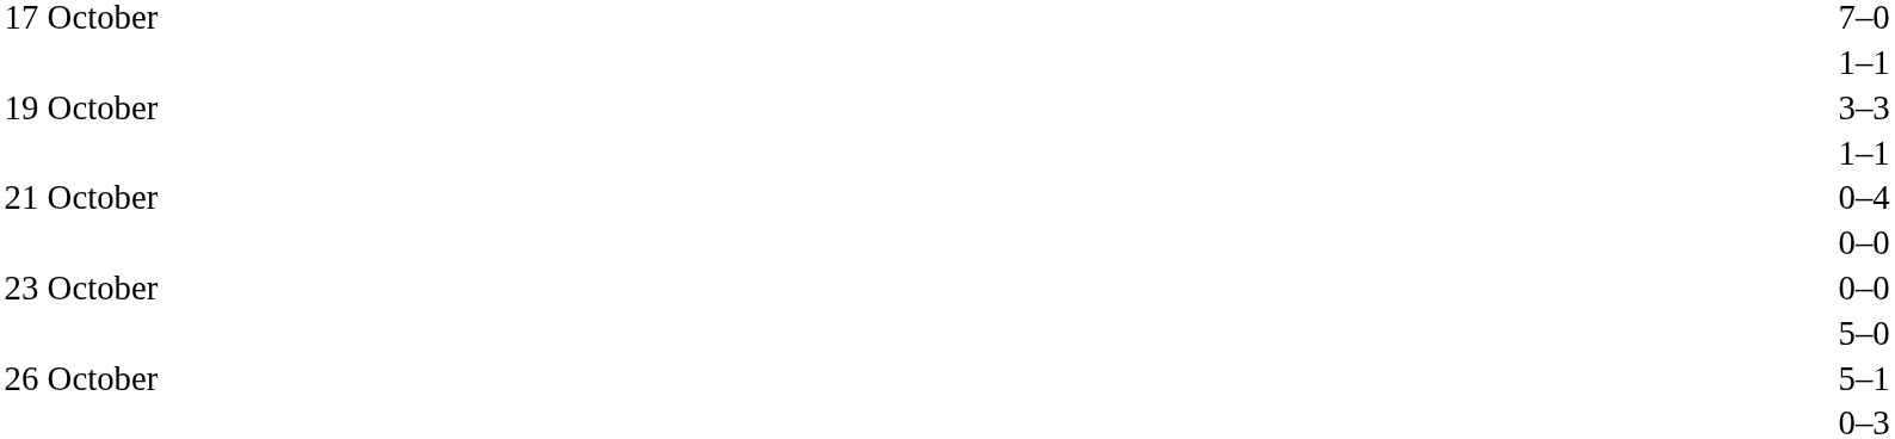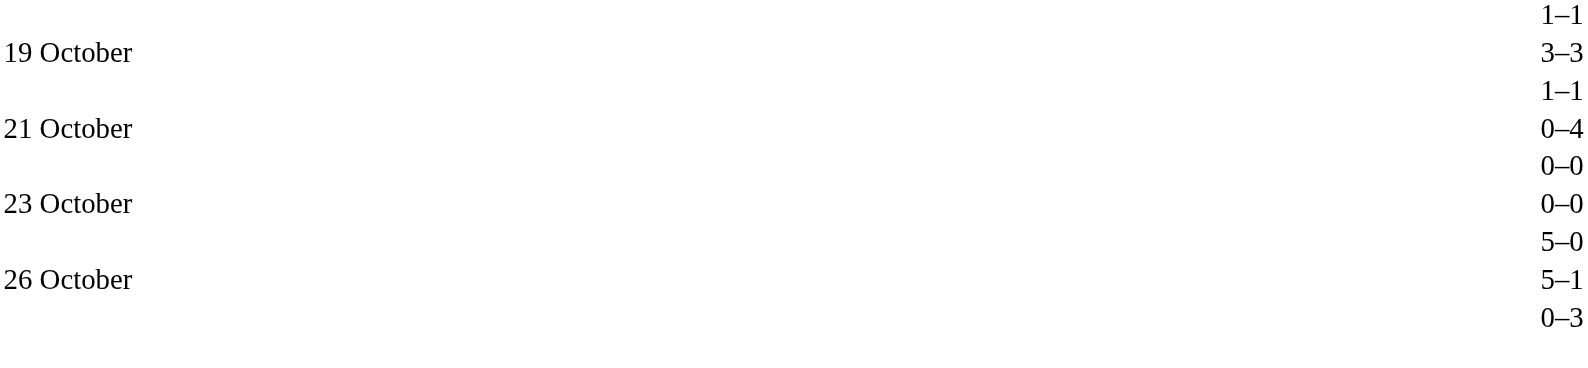- row: 17 October | 7–0
